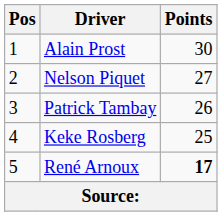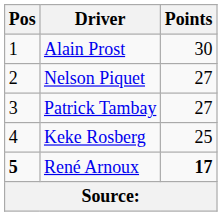Patrick Tambay | Points: 26 -> 27
René Arnoux | Pos: normal -> bold
